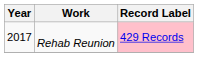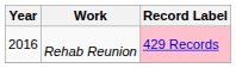Rehab Reunion | Year: 2017 -> 2016
